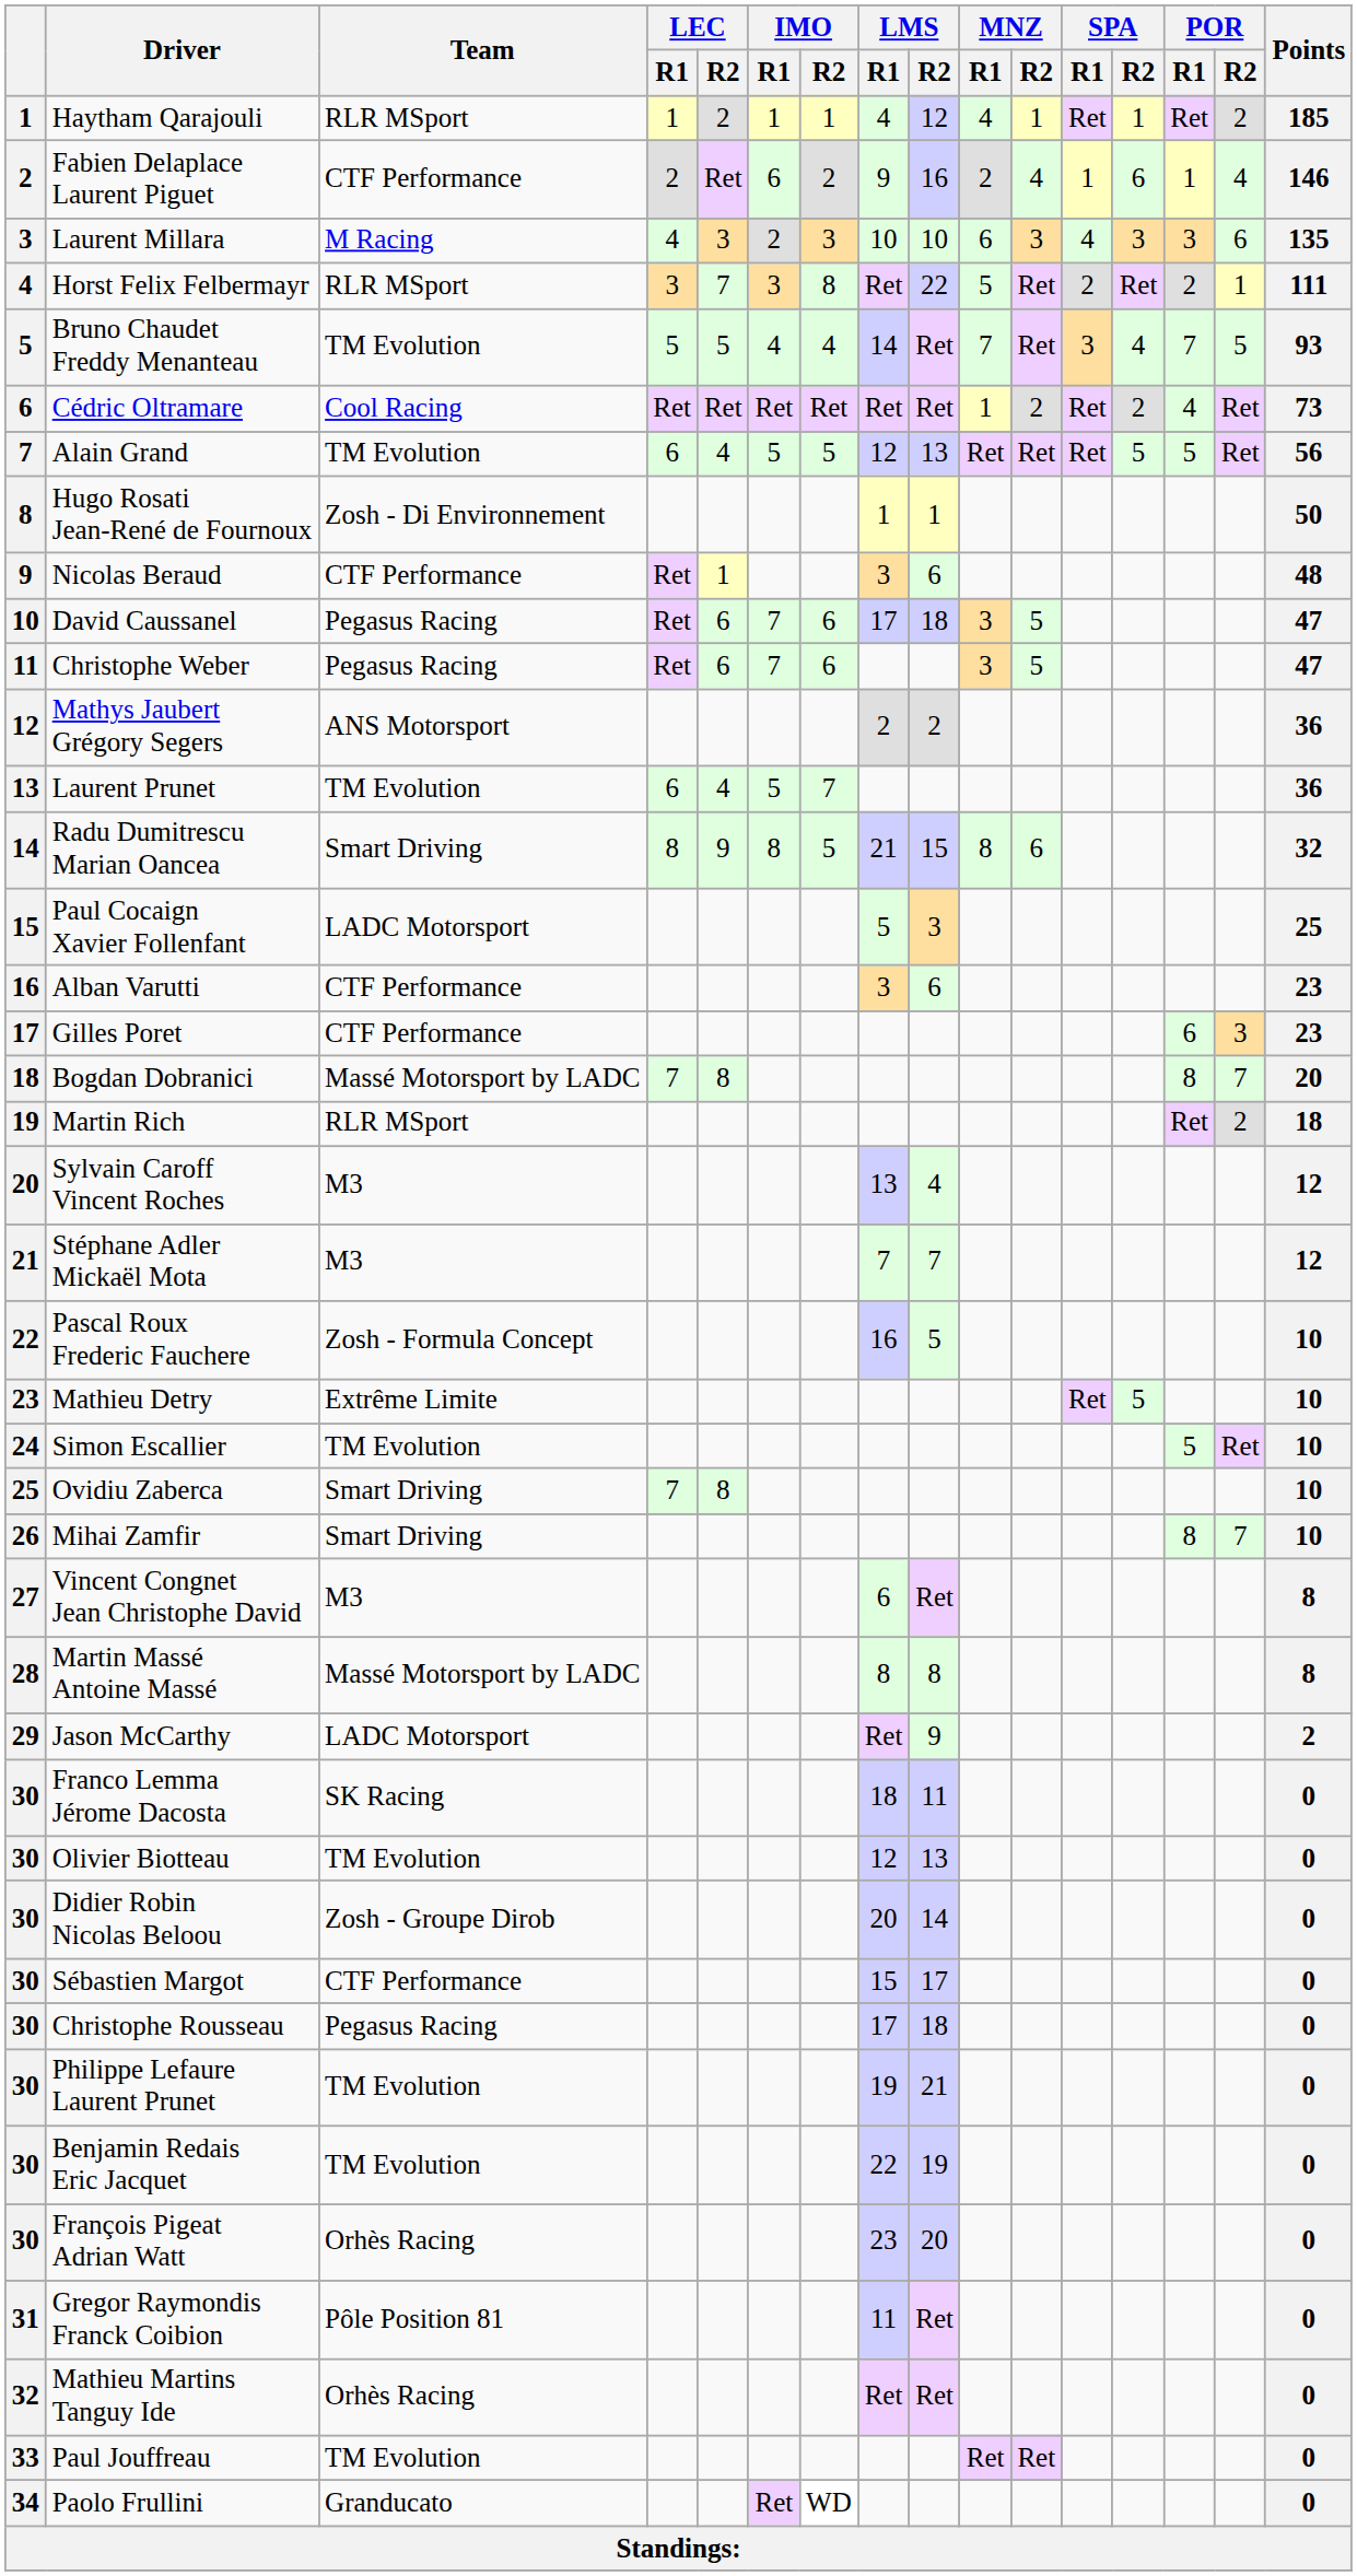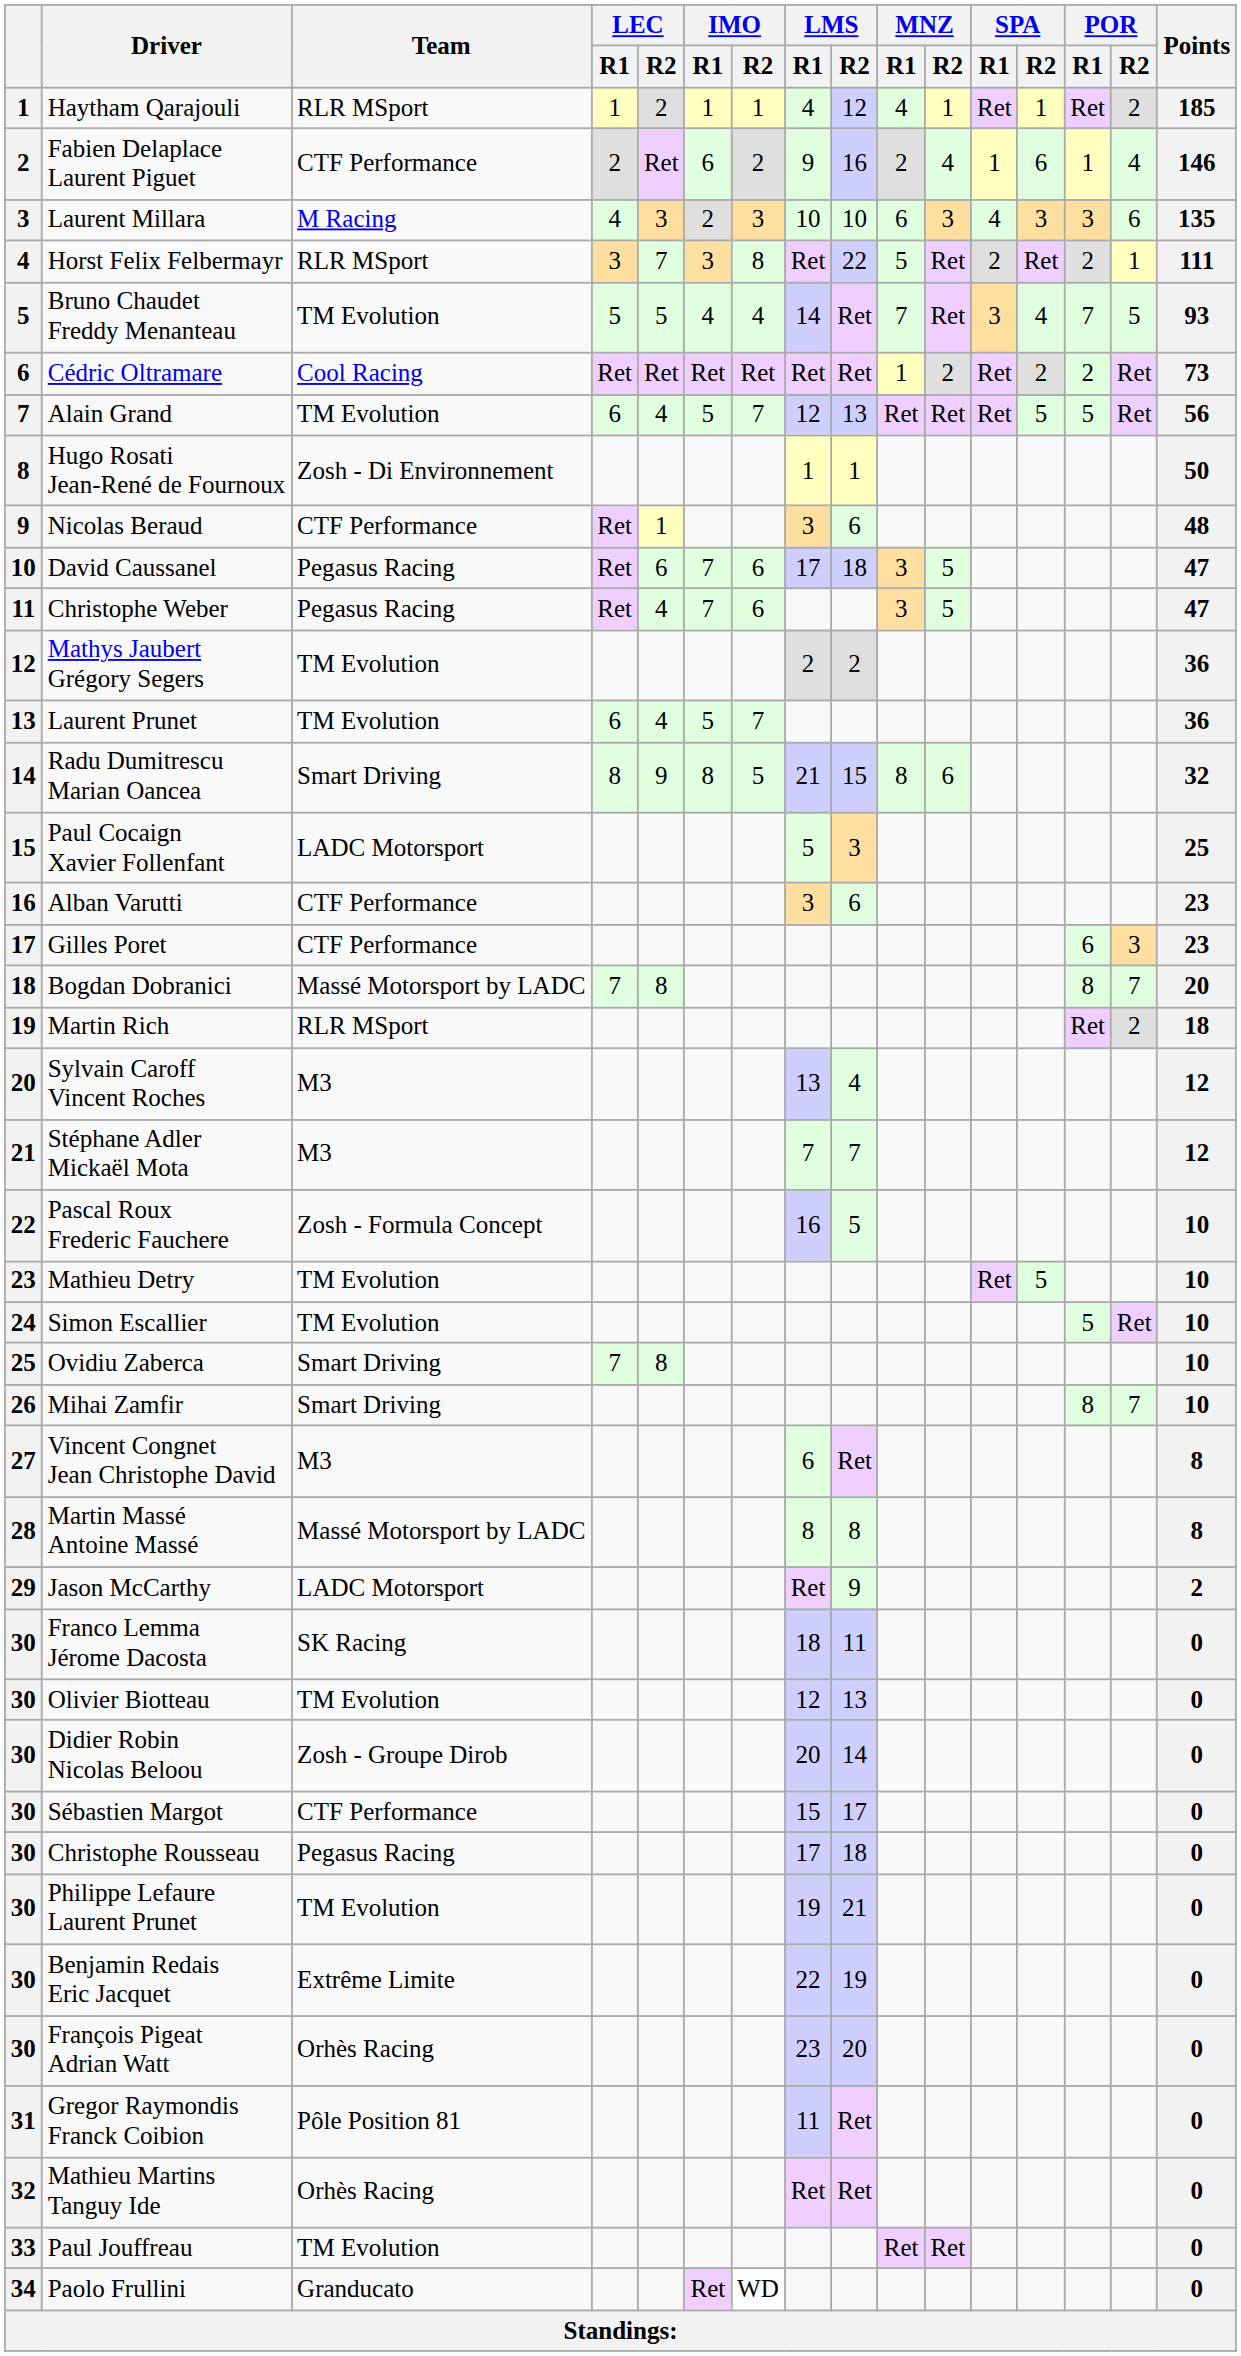Cédric Oltramare | POR / R1: 4 -> 2
Alain Grand | IMO / R2: 5 -> 7
Christophe Weber | LEC / R2: 6 -> 4
Mathys Jaubert Grégory Segers | Team: ANS Motorsport -> TM Evolution
Mathieu Detry | Team: Extrême Limite -> TM Evolution
Benjamin Redais Eric Jacquet | Team: TM Evolution -> Extrême Limite
